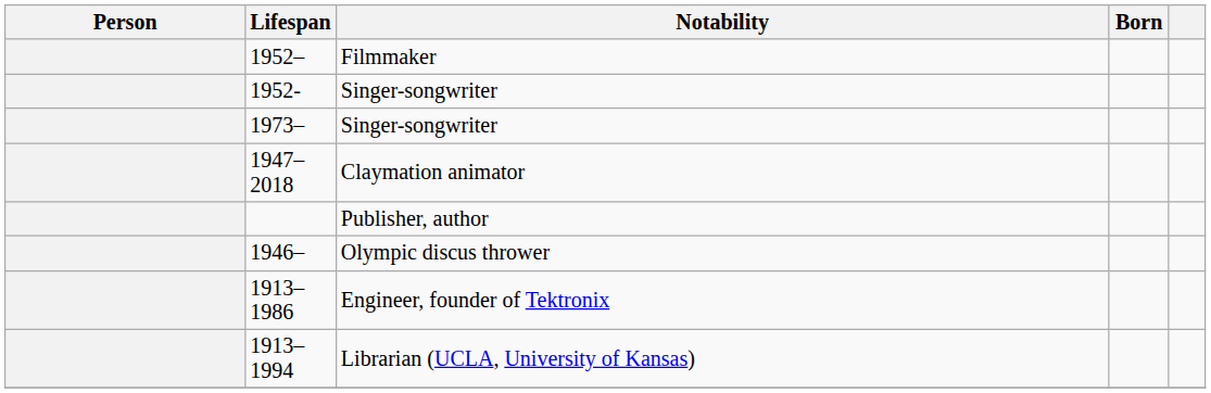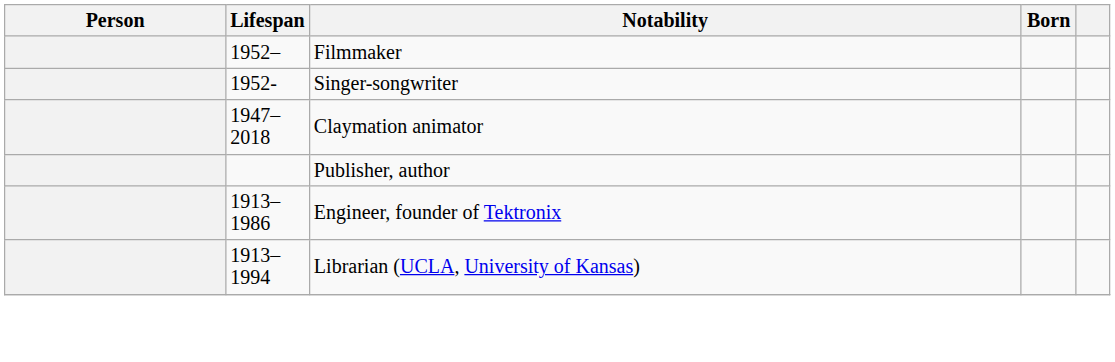- row: 1973– | Singer-songwriter
- row: 1946– | Olympic discus thrower
